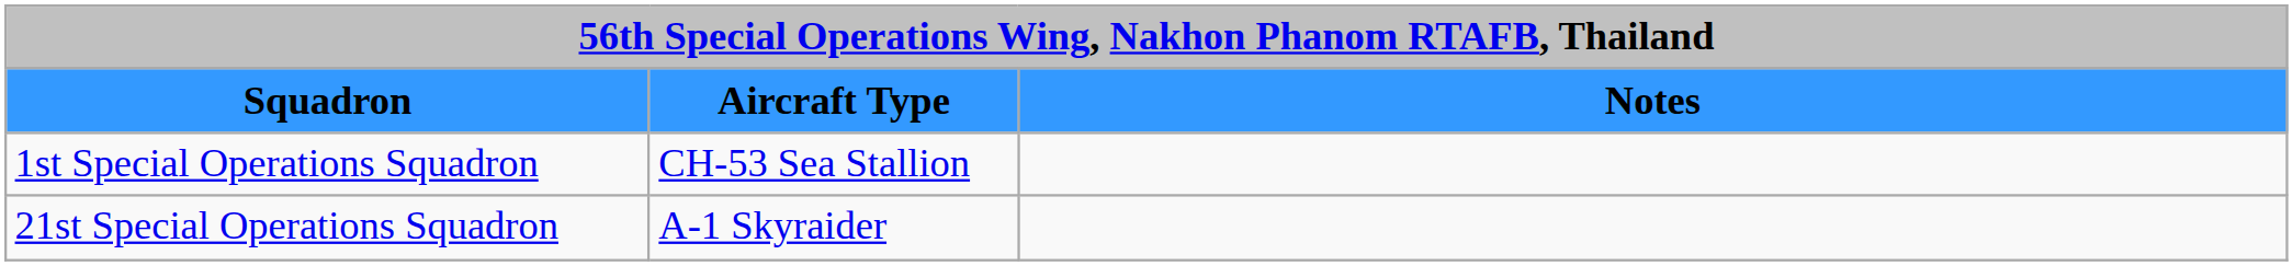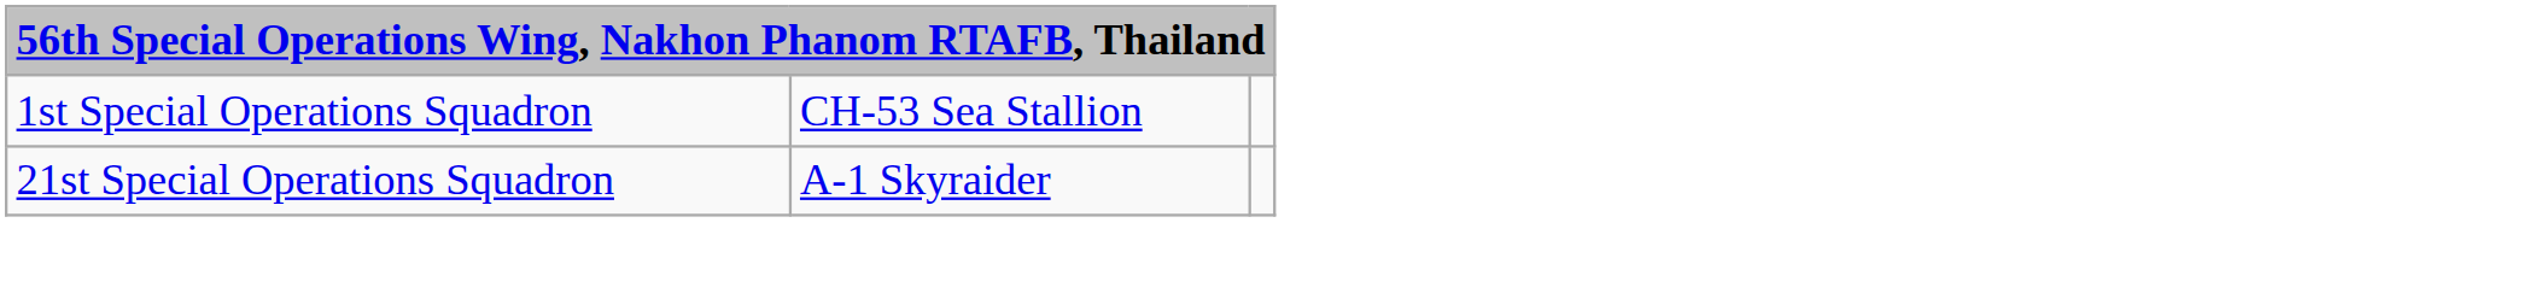- row: Squadron | Aircraft Type | Notes
